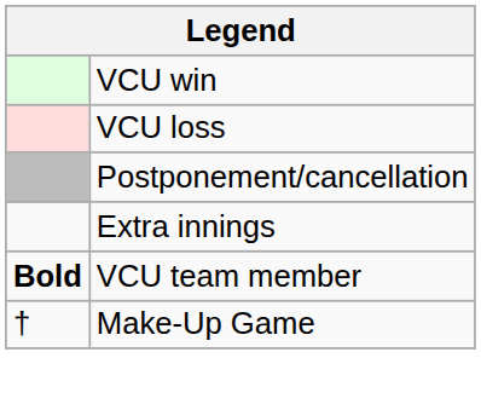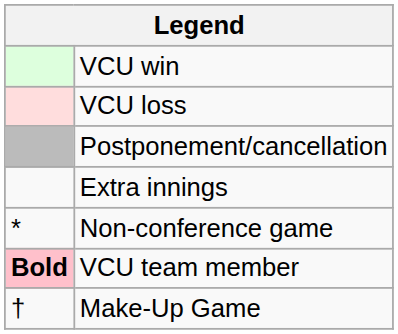+ row: * | Non-conference game
VCU team member | column 1: no background -> pink background
